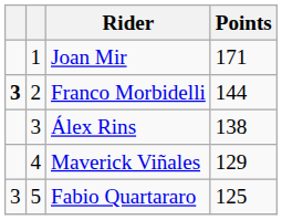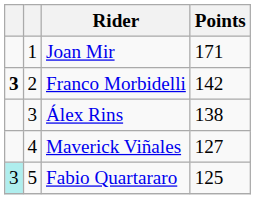Franco Morbidelli | Points: 144 -> 142
Maverick Viñales | Points: 129 -> 127
Fabio Quartararo | column 1: no background -> paleturquoise background
